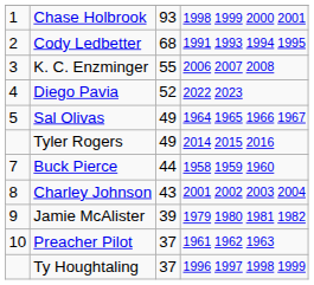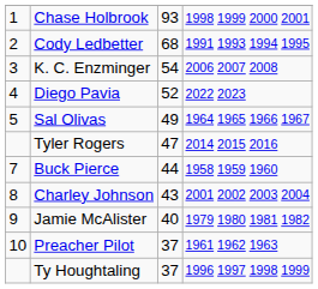K. C. Enzminger | column 3: 55 -> 54
Tyler Rogers | column 3: 49 -> 47
Jamie McAlister | column 3: 39 -> 40
